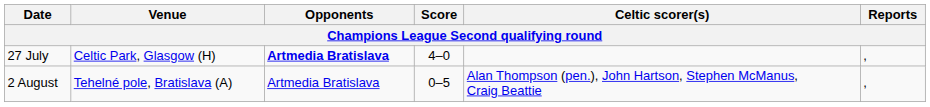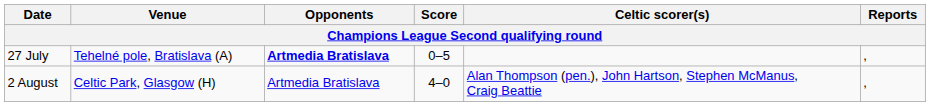27 July | Venue: Celtic Park, Glasgow (H) -> Tehelné pole, Bratislava (A)
27 July | Score: 4–0 -> 0–5
2 August | Venue: Tehelné pole, Bratislava (A) -> Celtic Park, Glasgow (H)
2 August | Score: 0–5 -> 4–0
